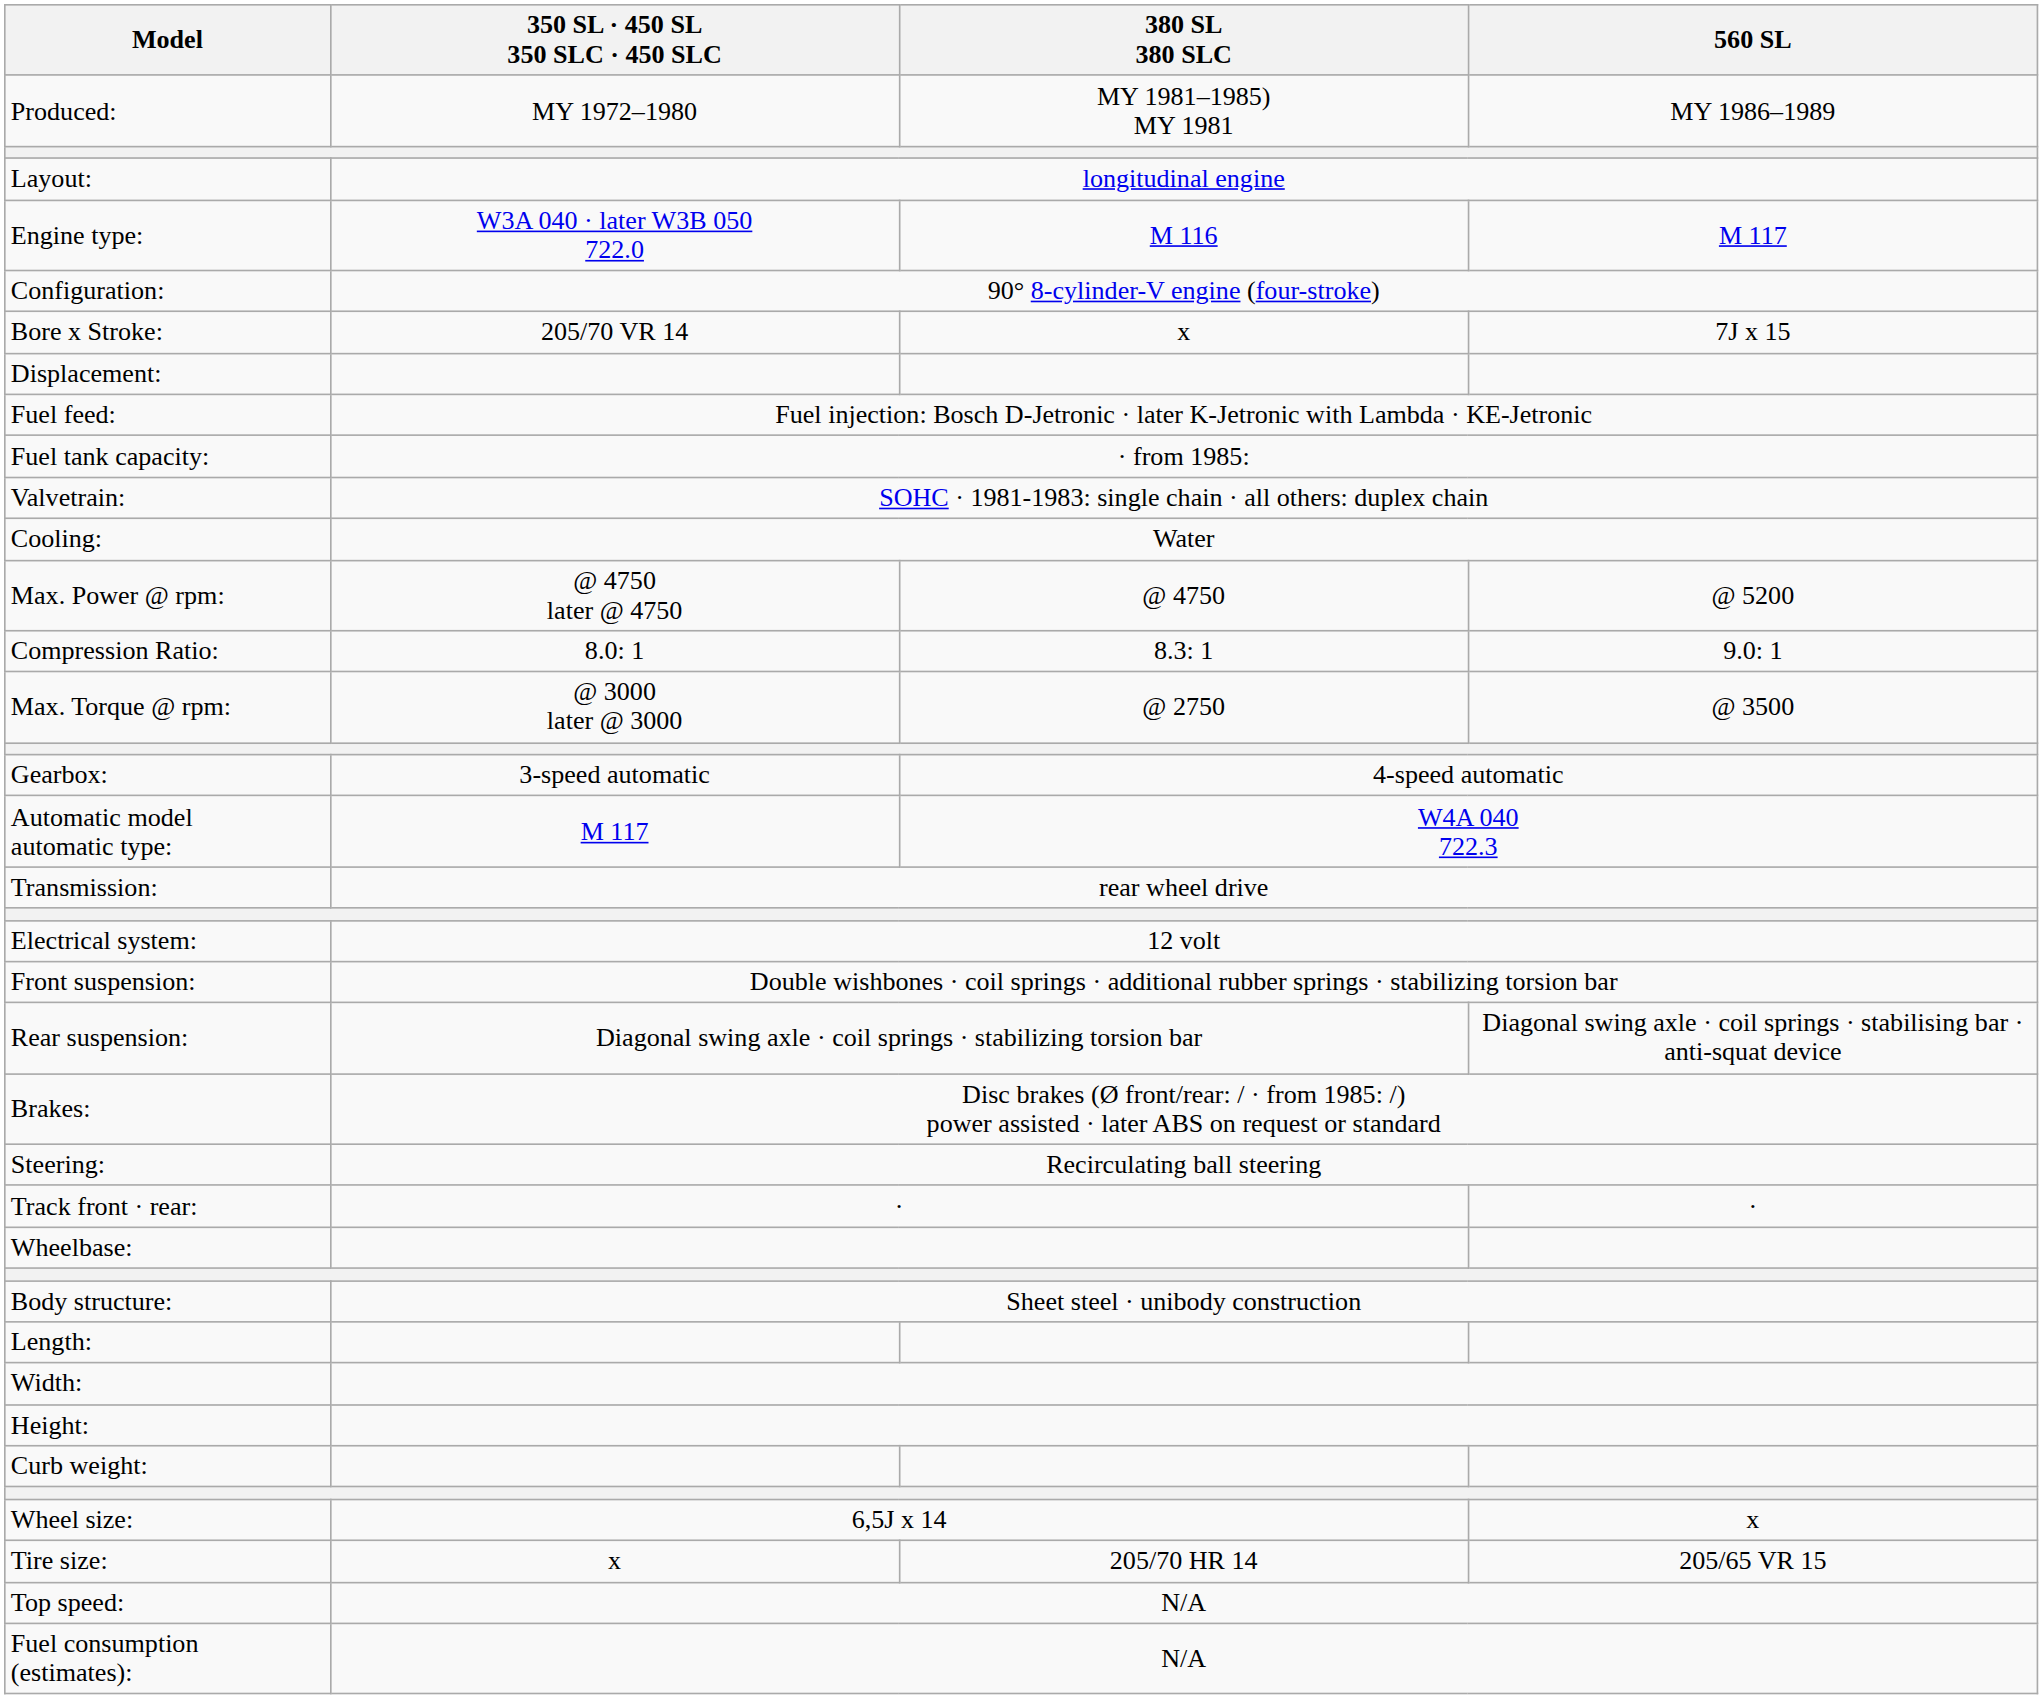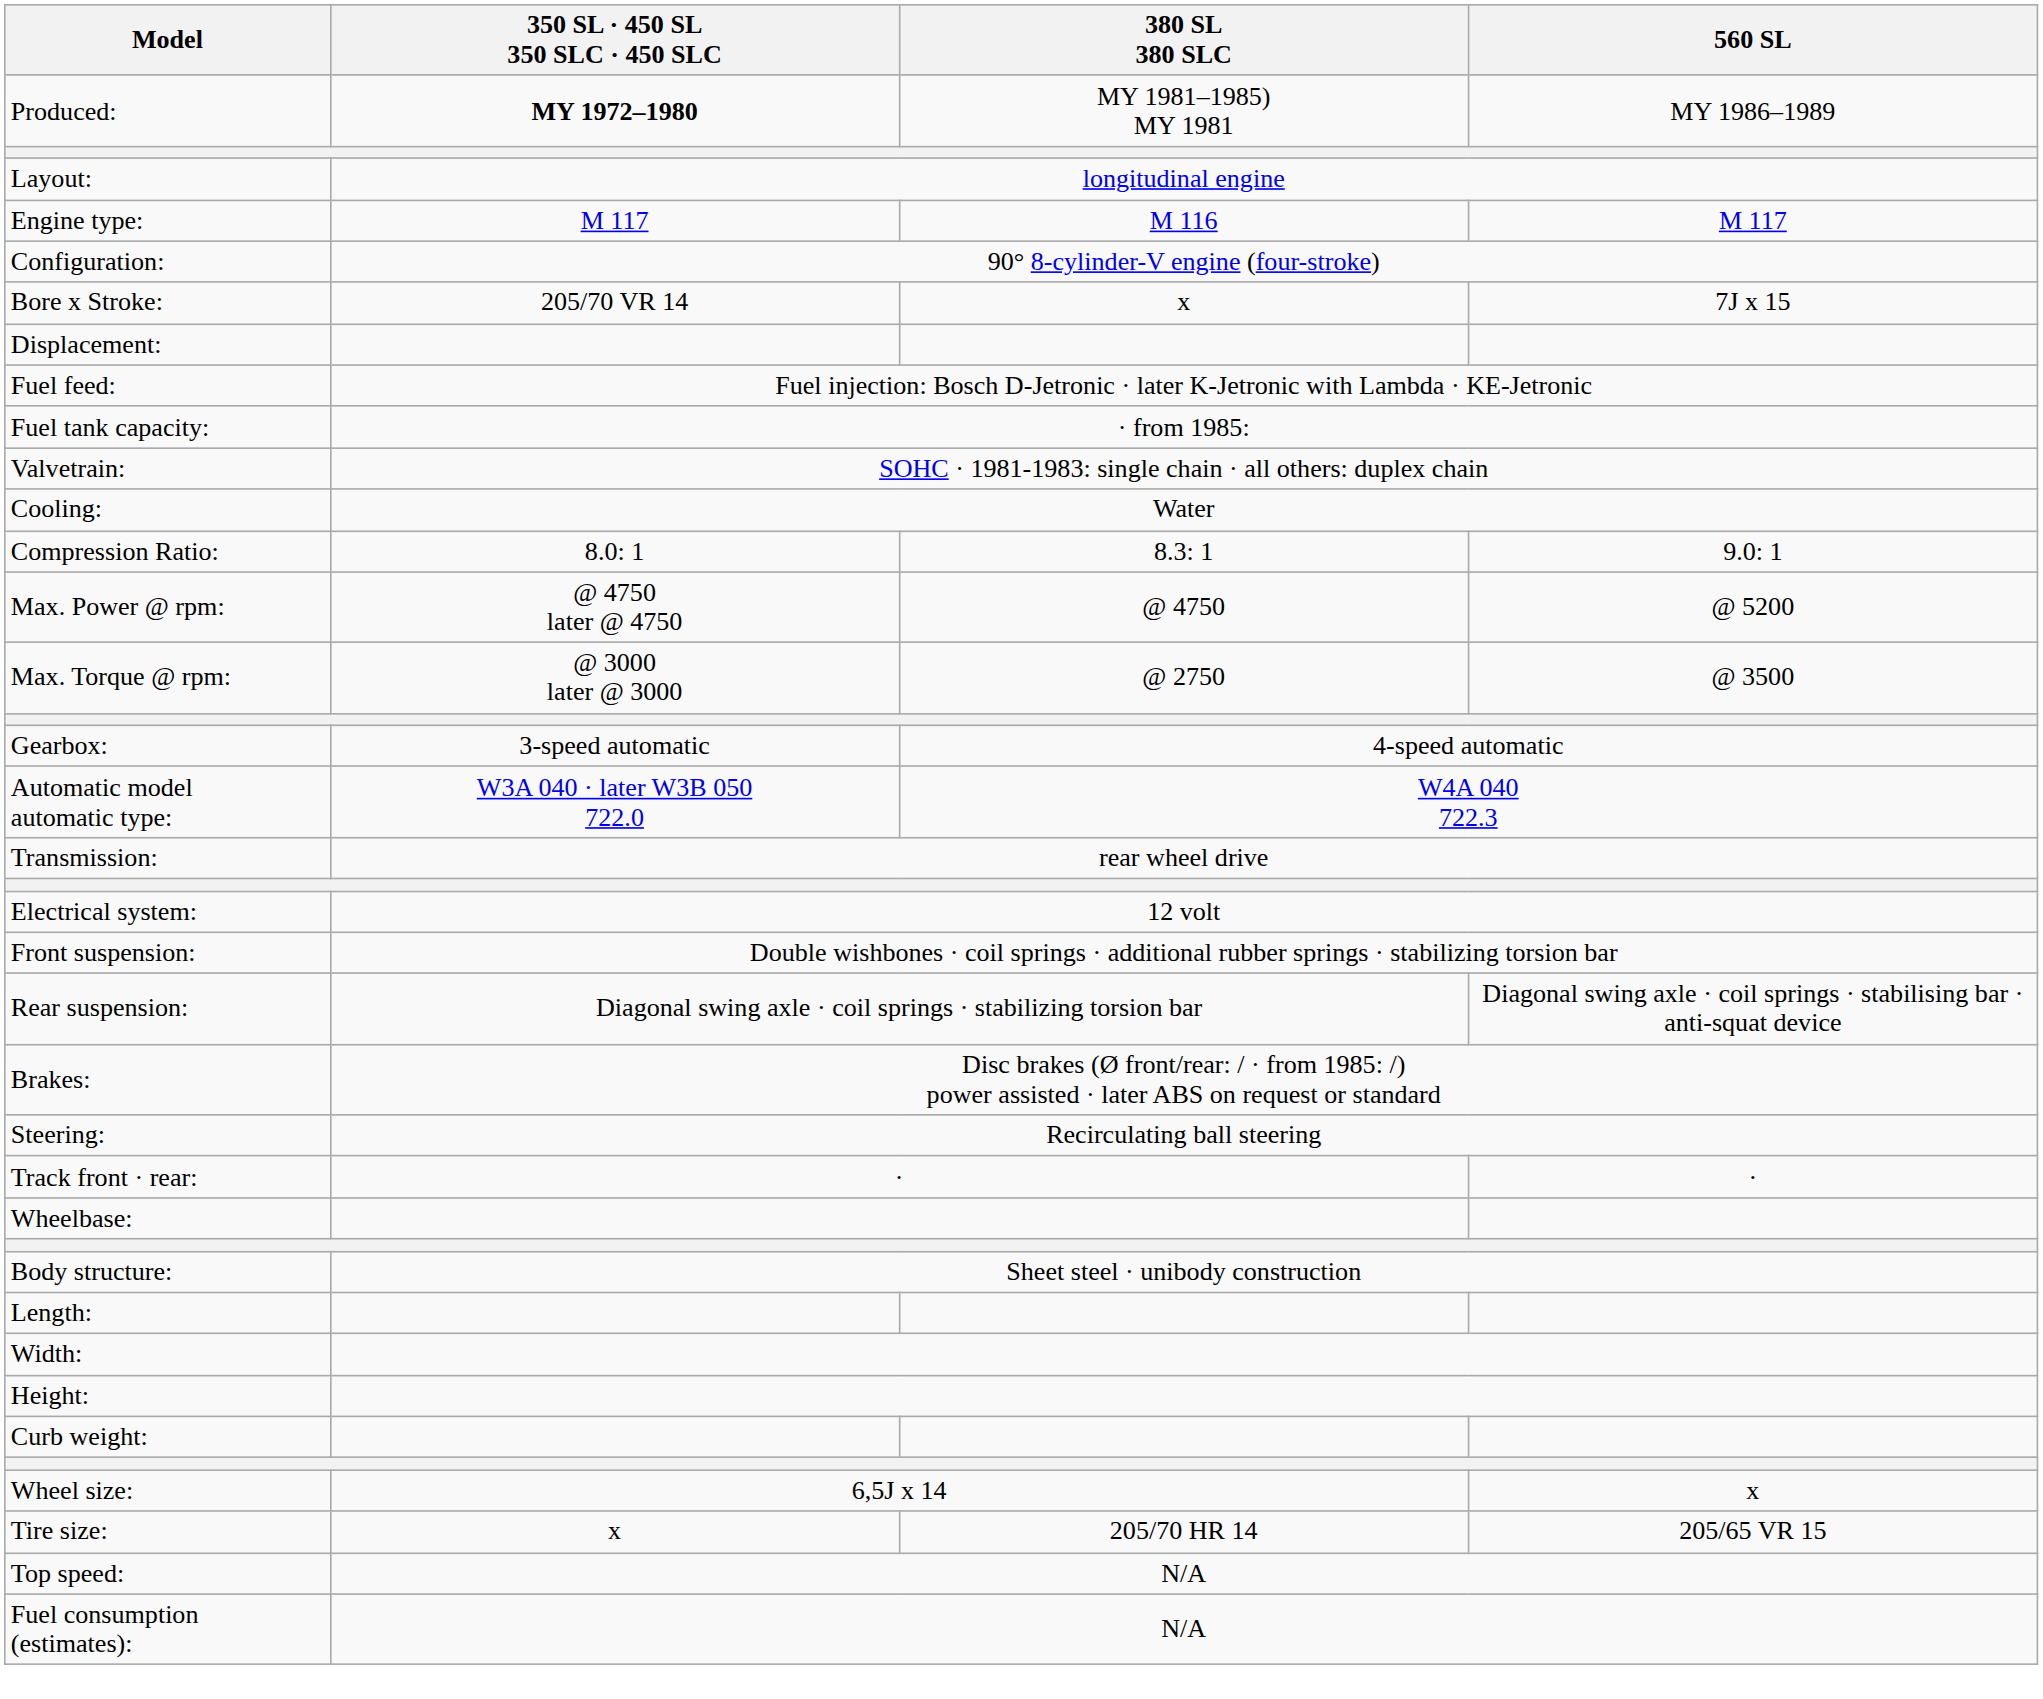Produced: | 350 SL · 450 SL 350 SLC · 450 SLC: normal -> bold
Engine type: | 350 SL · 450 SL 350 SLC · 450 SLC: W3A 040 · later W3B 050 722.0 -> M 117
rows swapped: Compression Ratio: <-> Max. Power @ rpm:
Automatic model automatic type: | 350 SL · 450 SL 350 SLC · 450 SLC: M 117 -> W3A 040 · later W3B 050 722.0
